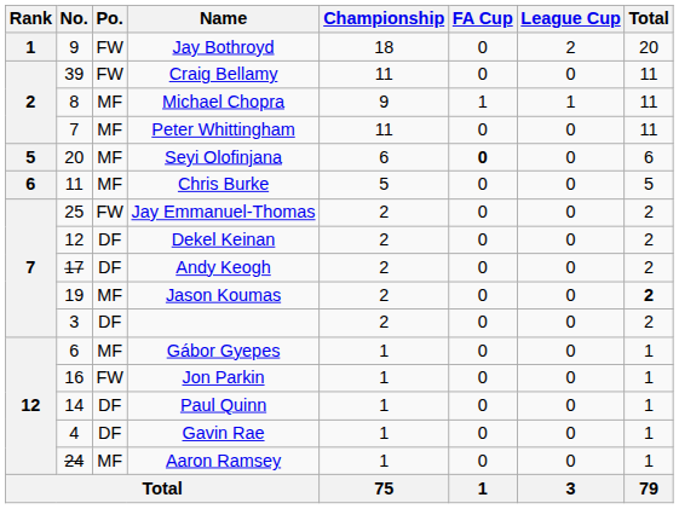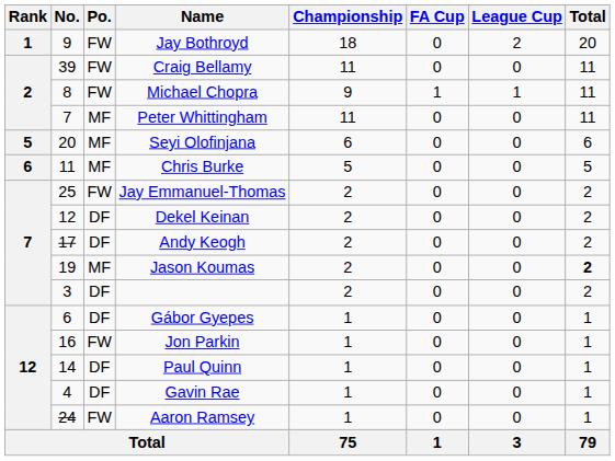Michael Chopra | Po.: MF -> FW
Seyi Olofinjana | FA Cup: bold -> normal
Gábor Gyepes | Po.: MF -> DF
Aaron Ramsey | Po.: MF -> FW
